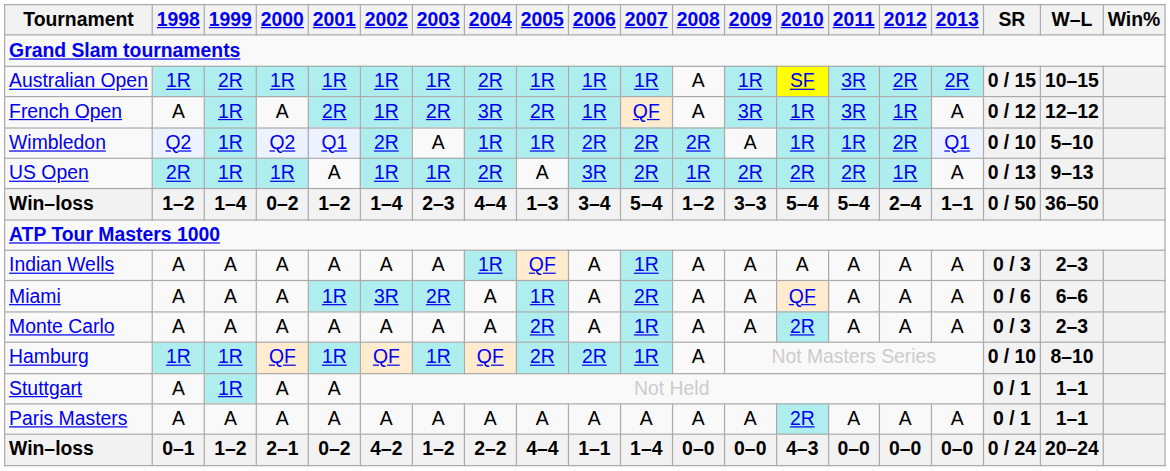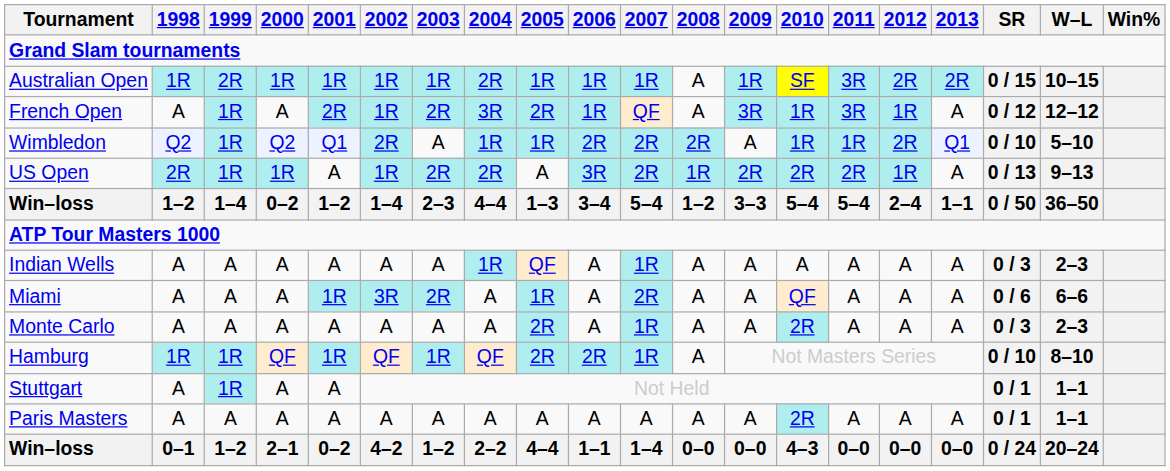US Open | 2003: 1R -> 2R
